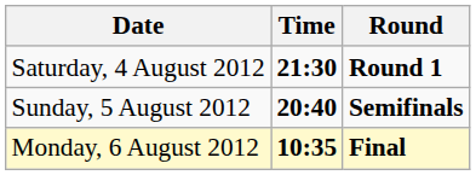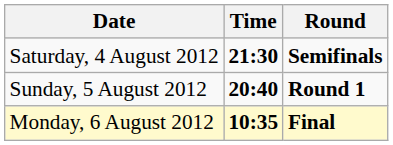Saturday, 4 August 2012 | Round: Round 1 -> Semifinals
Sunday, 5 August 2012 | Round: Semifinals -> Round 1
